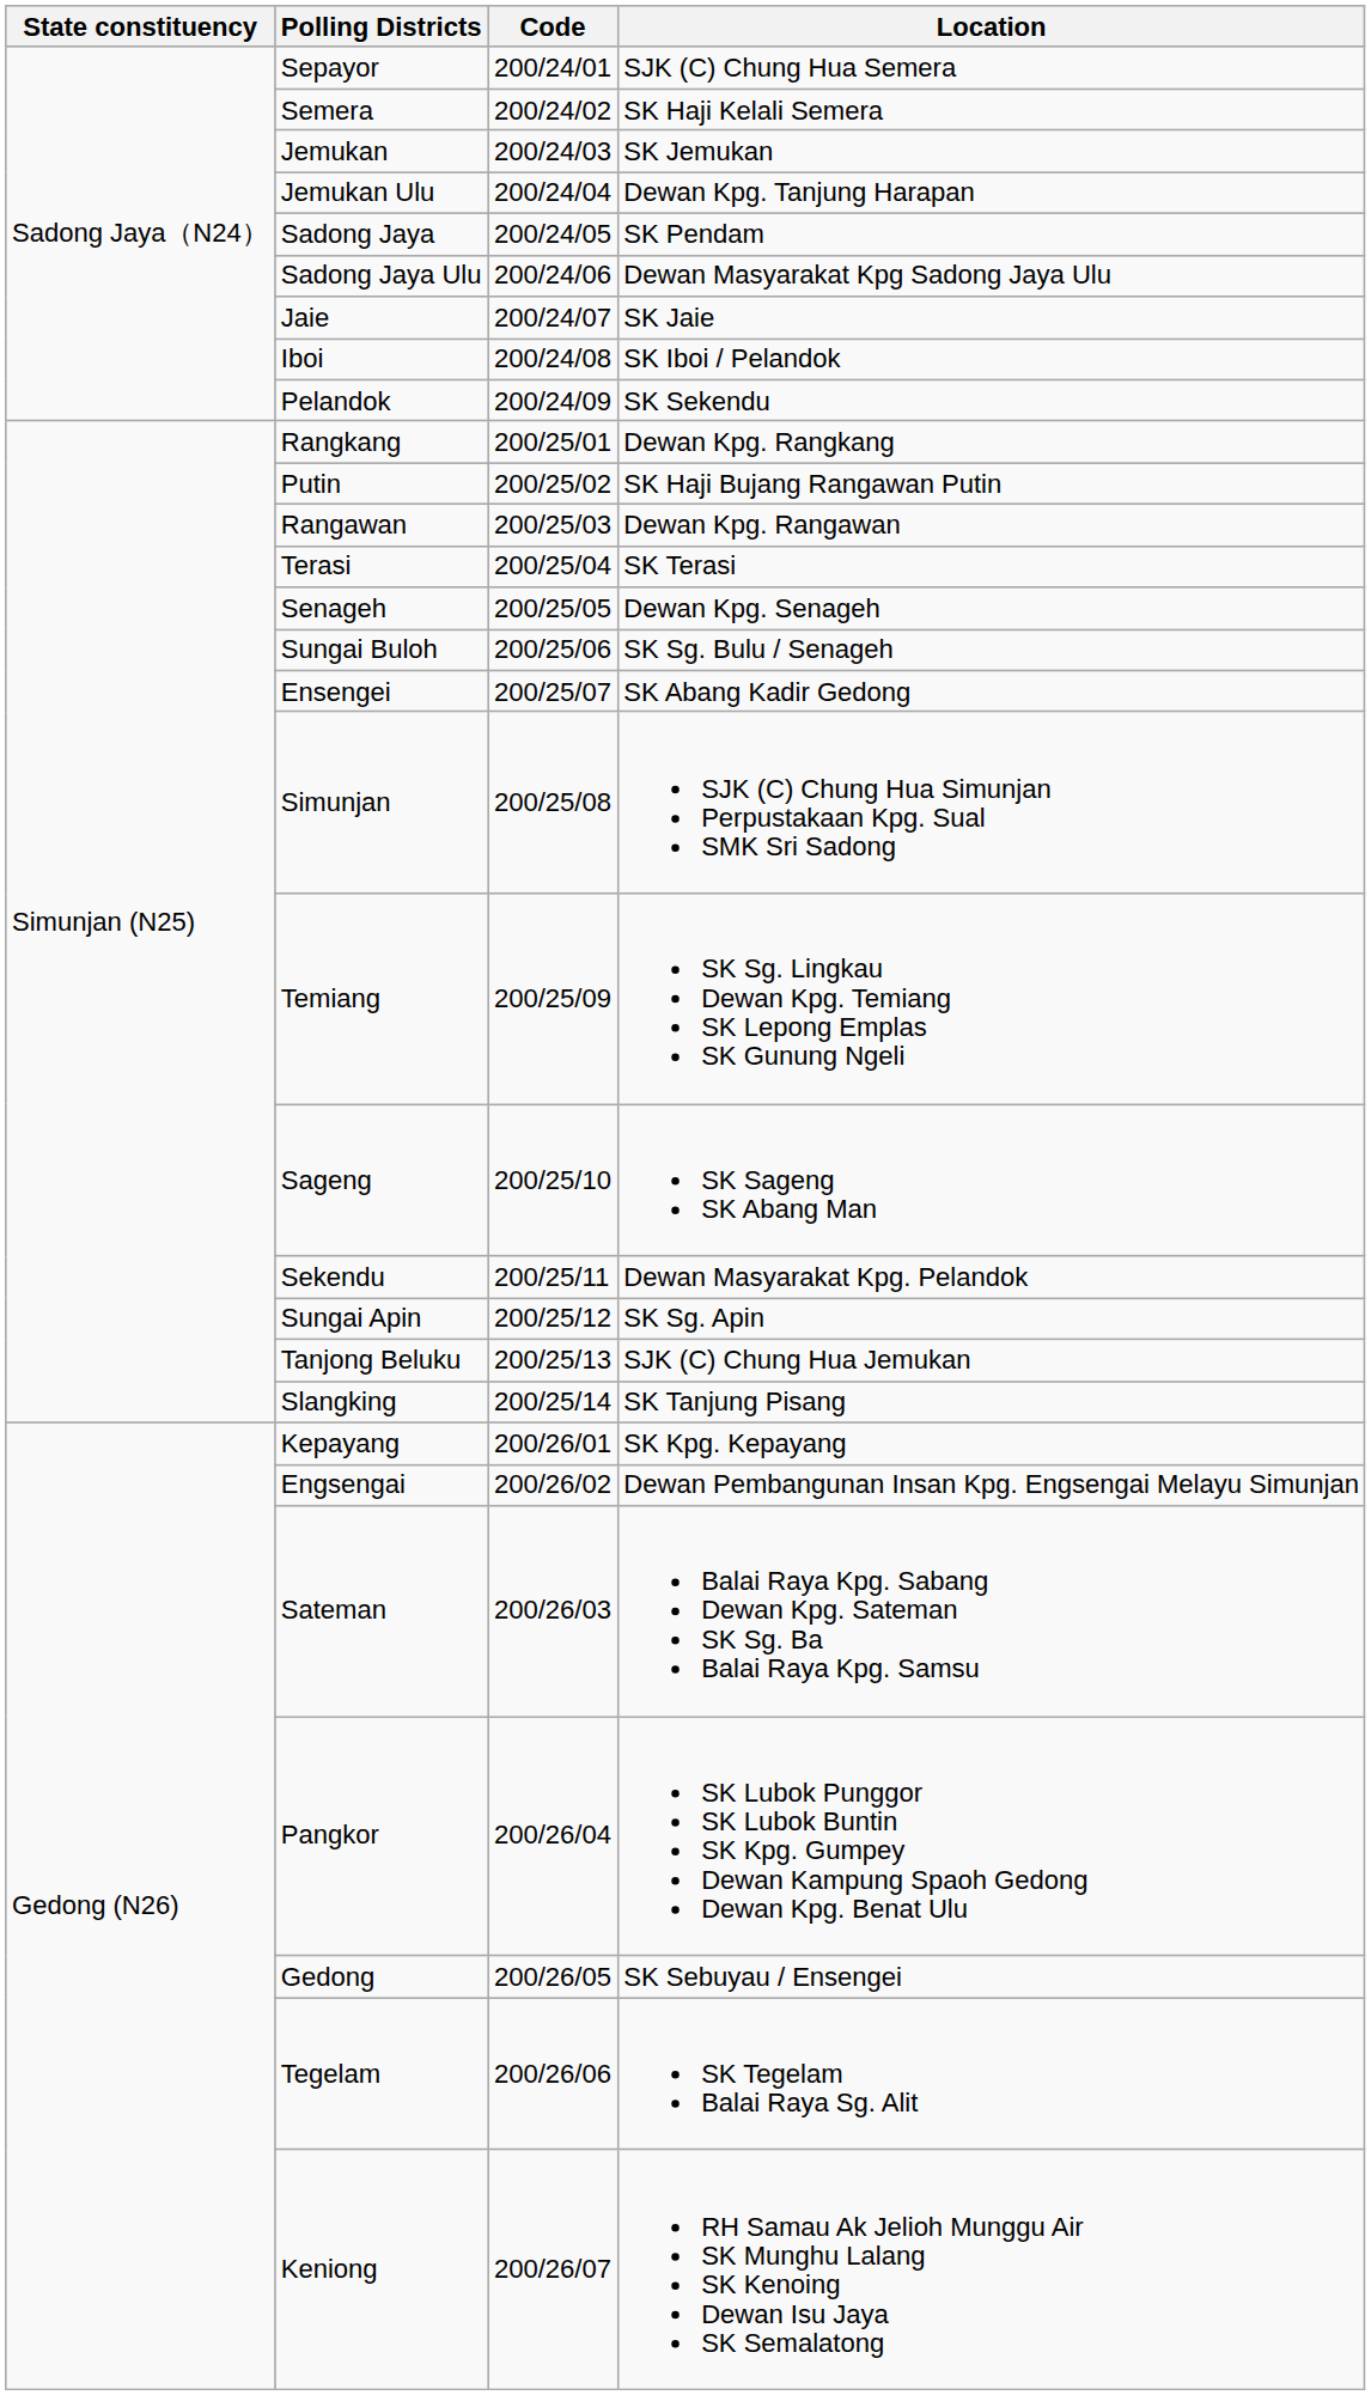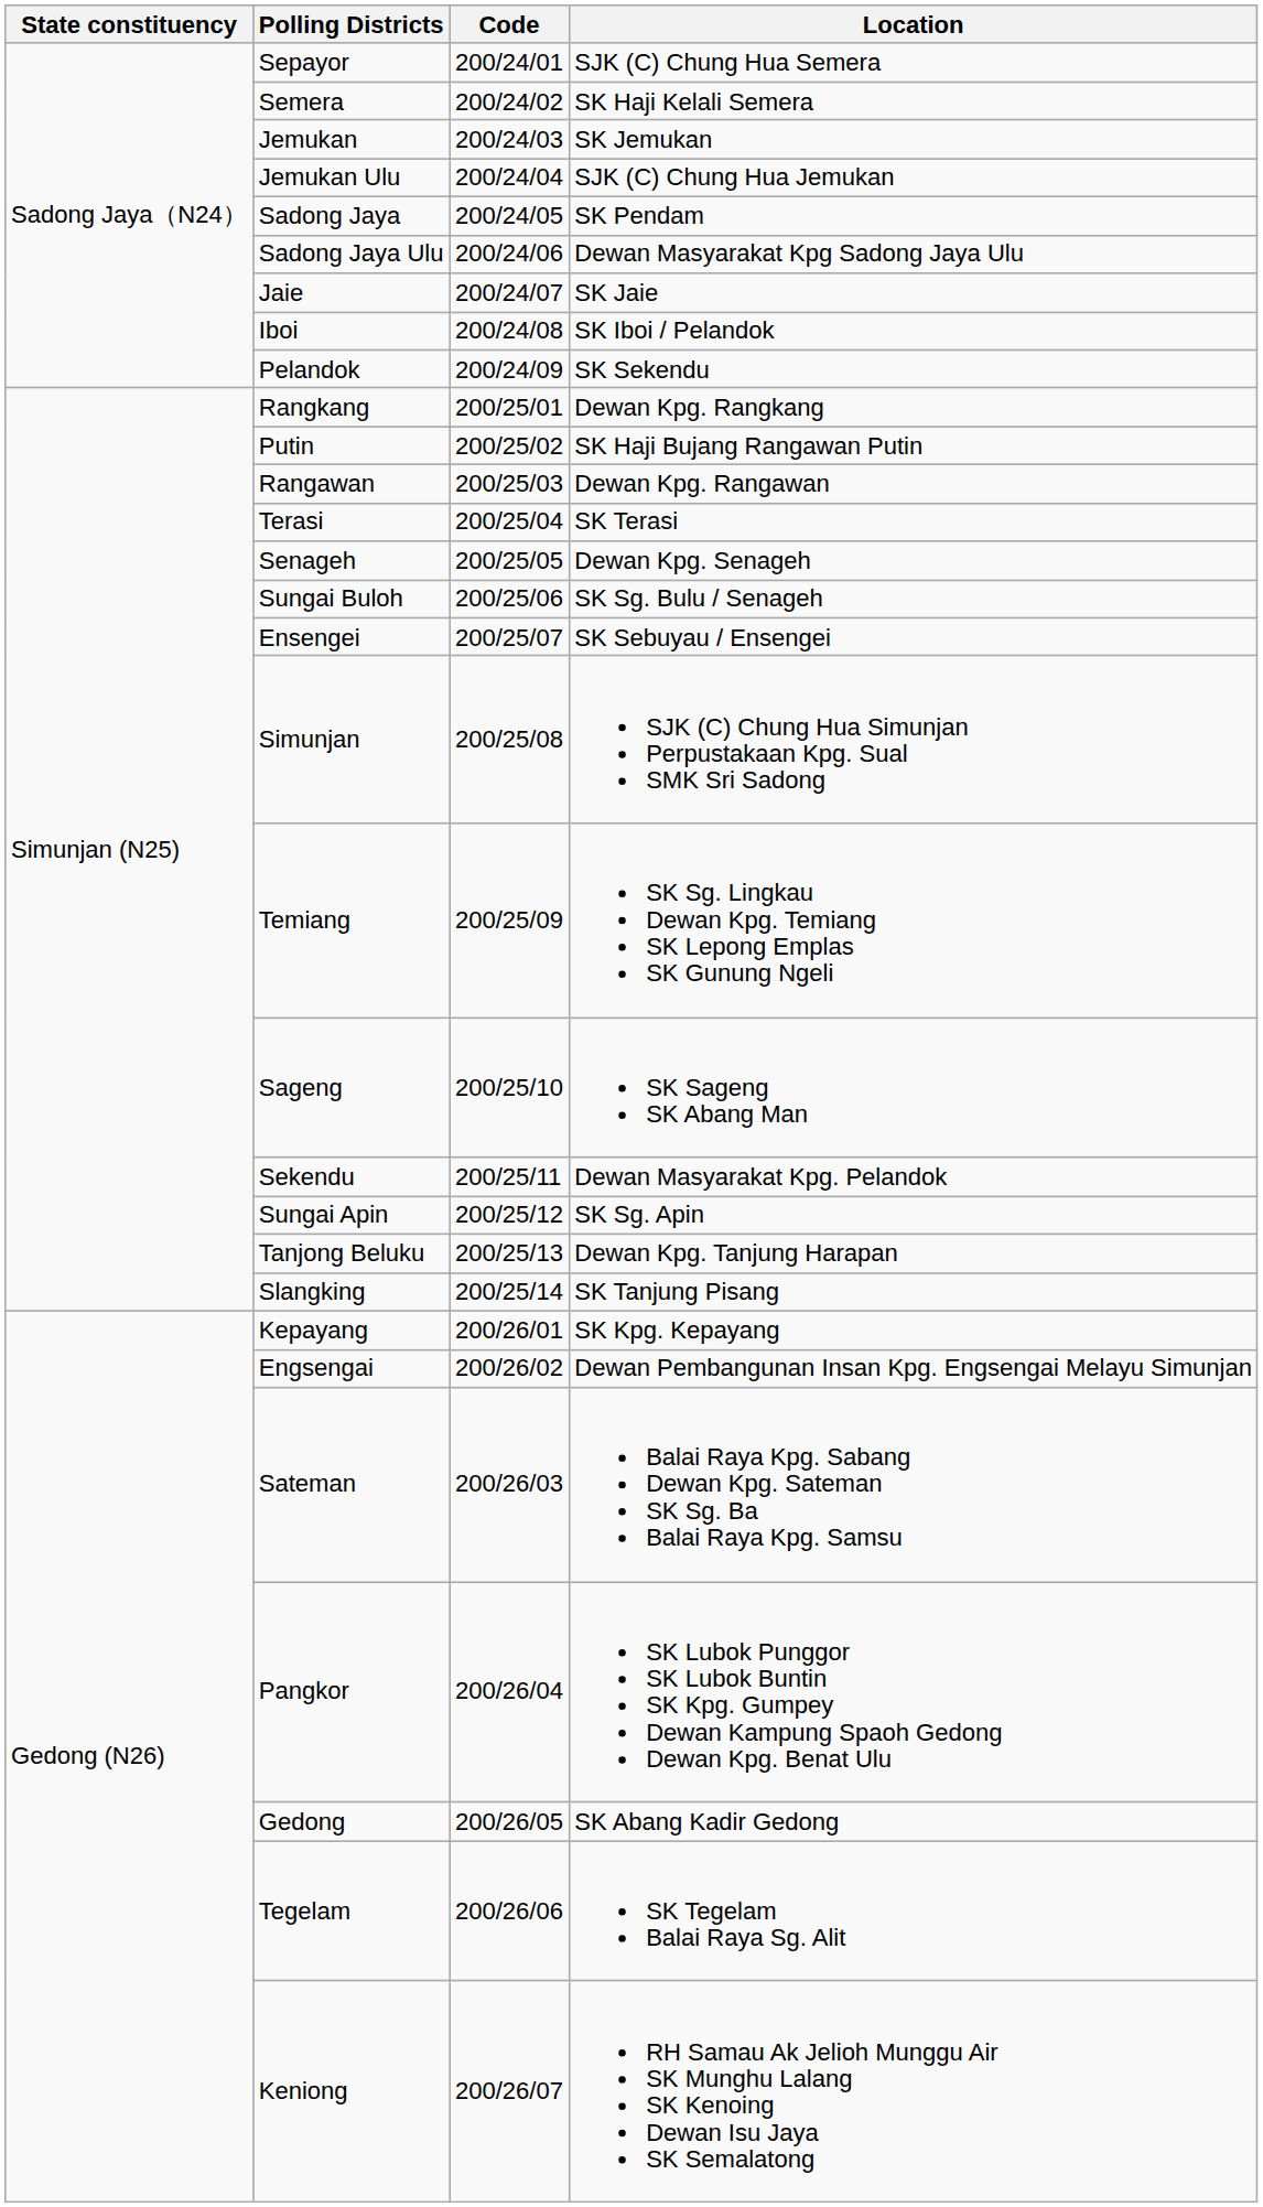Jemukan Ulu | Location: Dewan Kpg. Tanjung Harapan -> SJK (C) Chung Hua Jemukan
Ensengei | Location: SK Abang Kadir Gedong -> SK Sebuyau / Ensengei
Tanjong Beluku | Location: SJK (C) Chung Hua Jemukan -> Dewan Kpg. Tanjung Harapan
Gedong | Location: SK Sebuyau / Ensengei -> SK Abang Kadir Gedong
